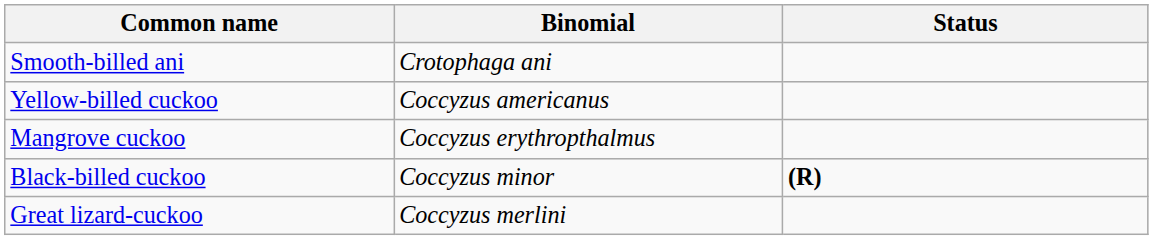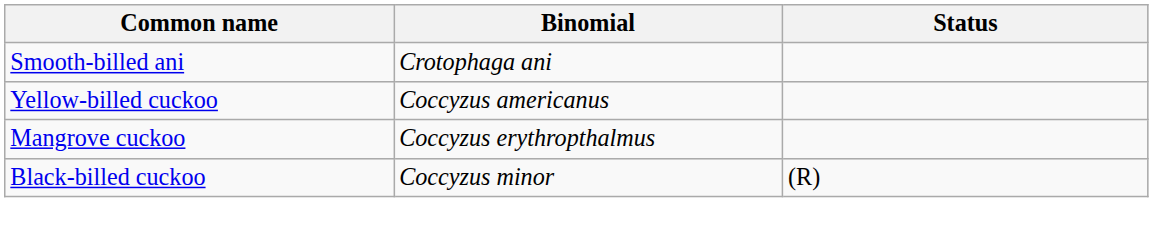Black-billed cuckoo | Status: bold -> normal
- row: Great lizard-cuckoo | Coccyzus merlini
